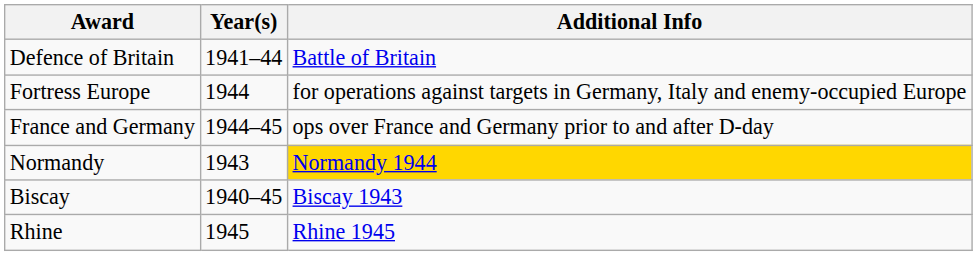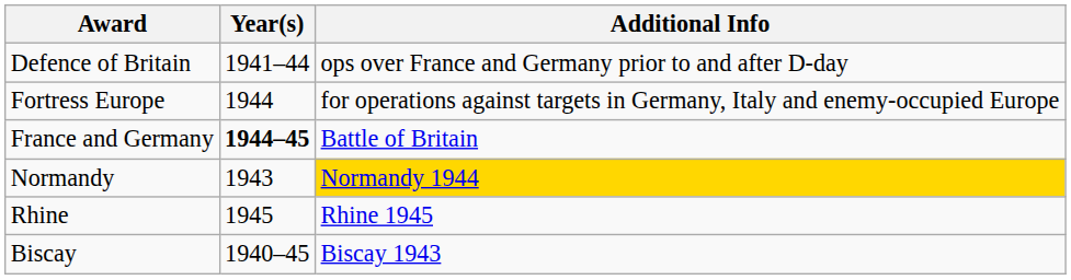Defence of Britain | Additional Info: Battle of Britain -> ops over France and Germany prior to and after D-day
France and Germany | Year(s): normal -> bold
France and Germany | Additional Info: ops over France and Germany prior to and after D-day -> Battle of Britain
rows swapped: Rhine <-> Biscay
